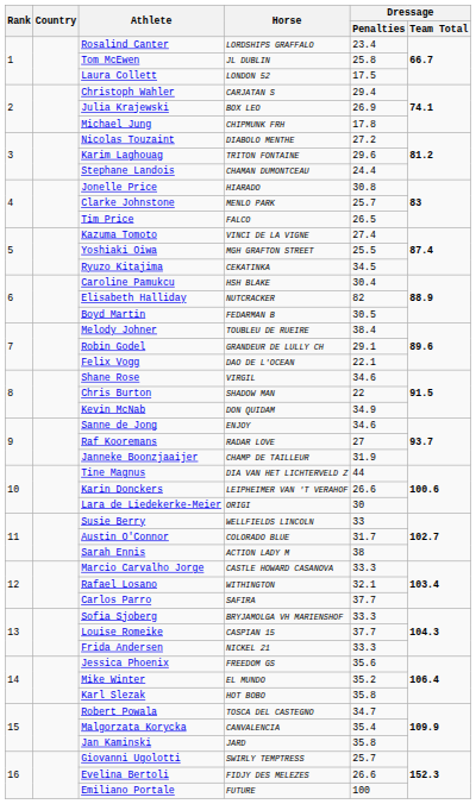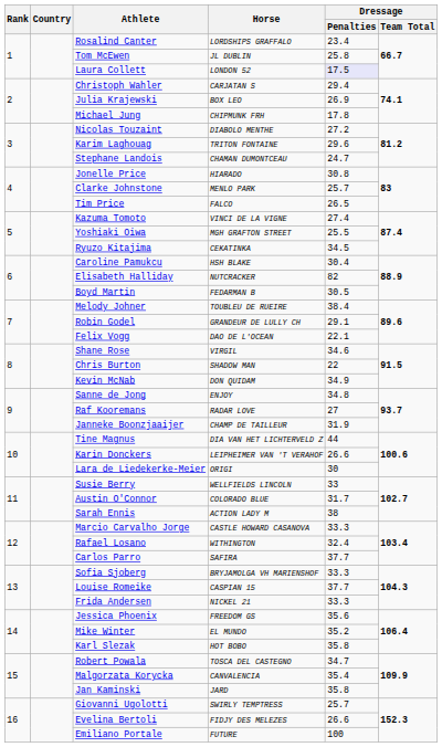Laura Collett | Dressage / Penalties: no background -> lavender background
Stephane Landois | Dressage / Penalties: 24.4 -> 24.7
Sanne de Jong | Dressage / Penalties: 34.6 -> 34.8
Rafael Losano | Dressage / Penalties: 32.1 -> 32.4
